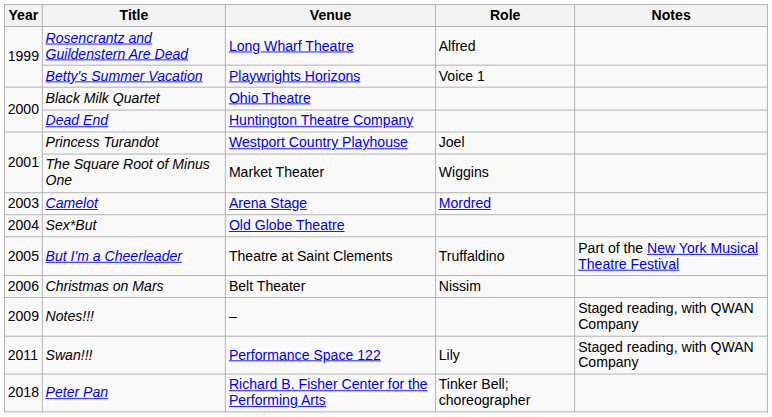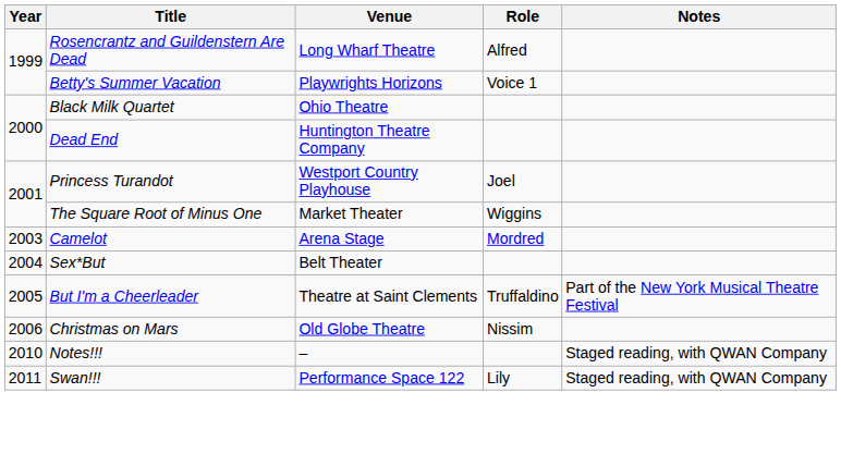Sex*But | Venue: Old Globe Theatre -> Belt Theater
Christmas on Mars | Venue: Belt Theater -> Old Globe Theatre
Notes!!! | Year: 2009 -> 2010
- row: 2018 | Peter Pan | Richard B. Fisher Center for the Performing Arts | Tinker Bell; choreographer
